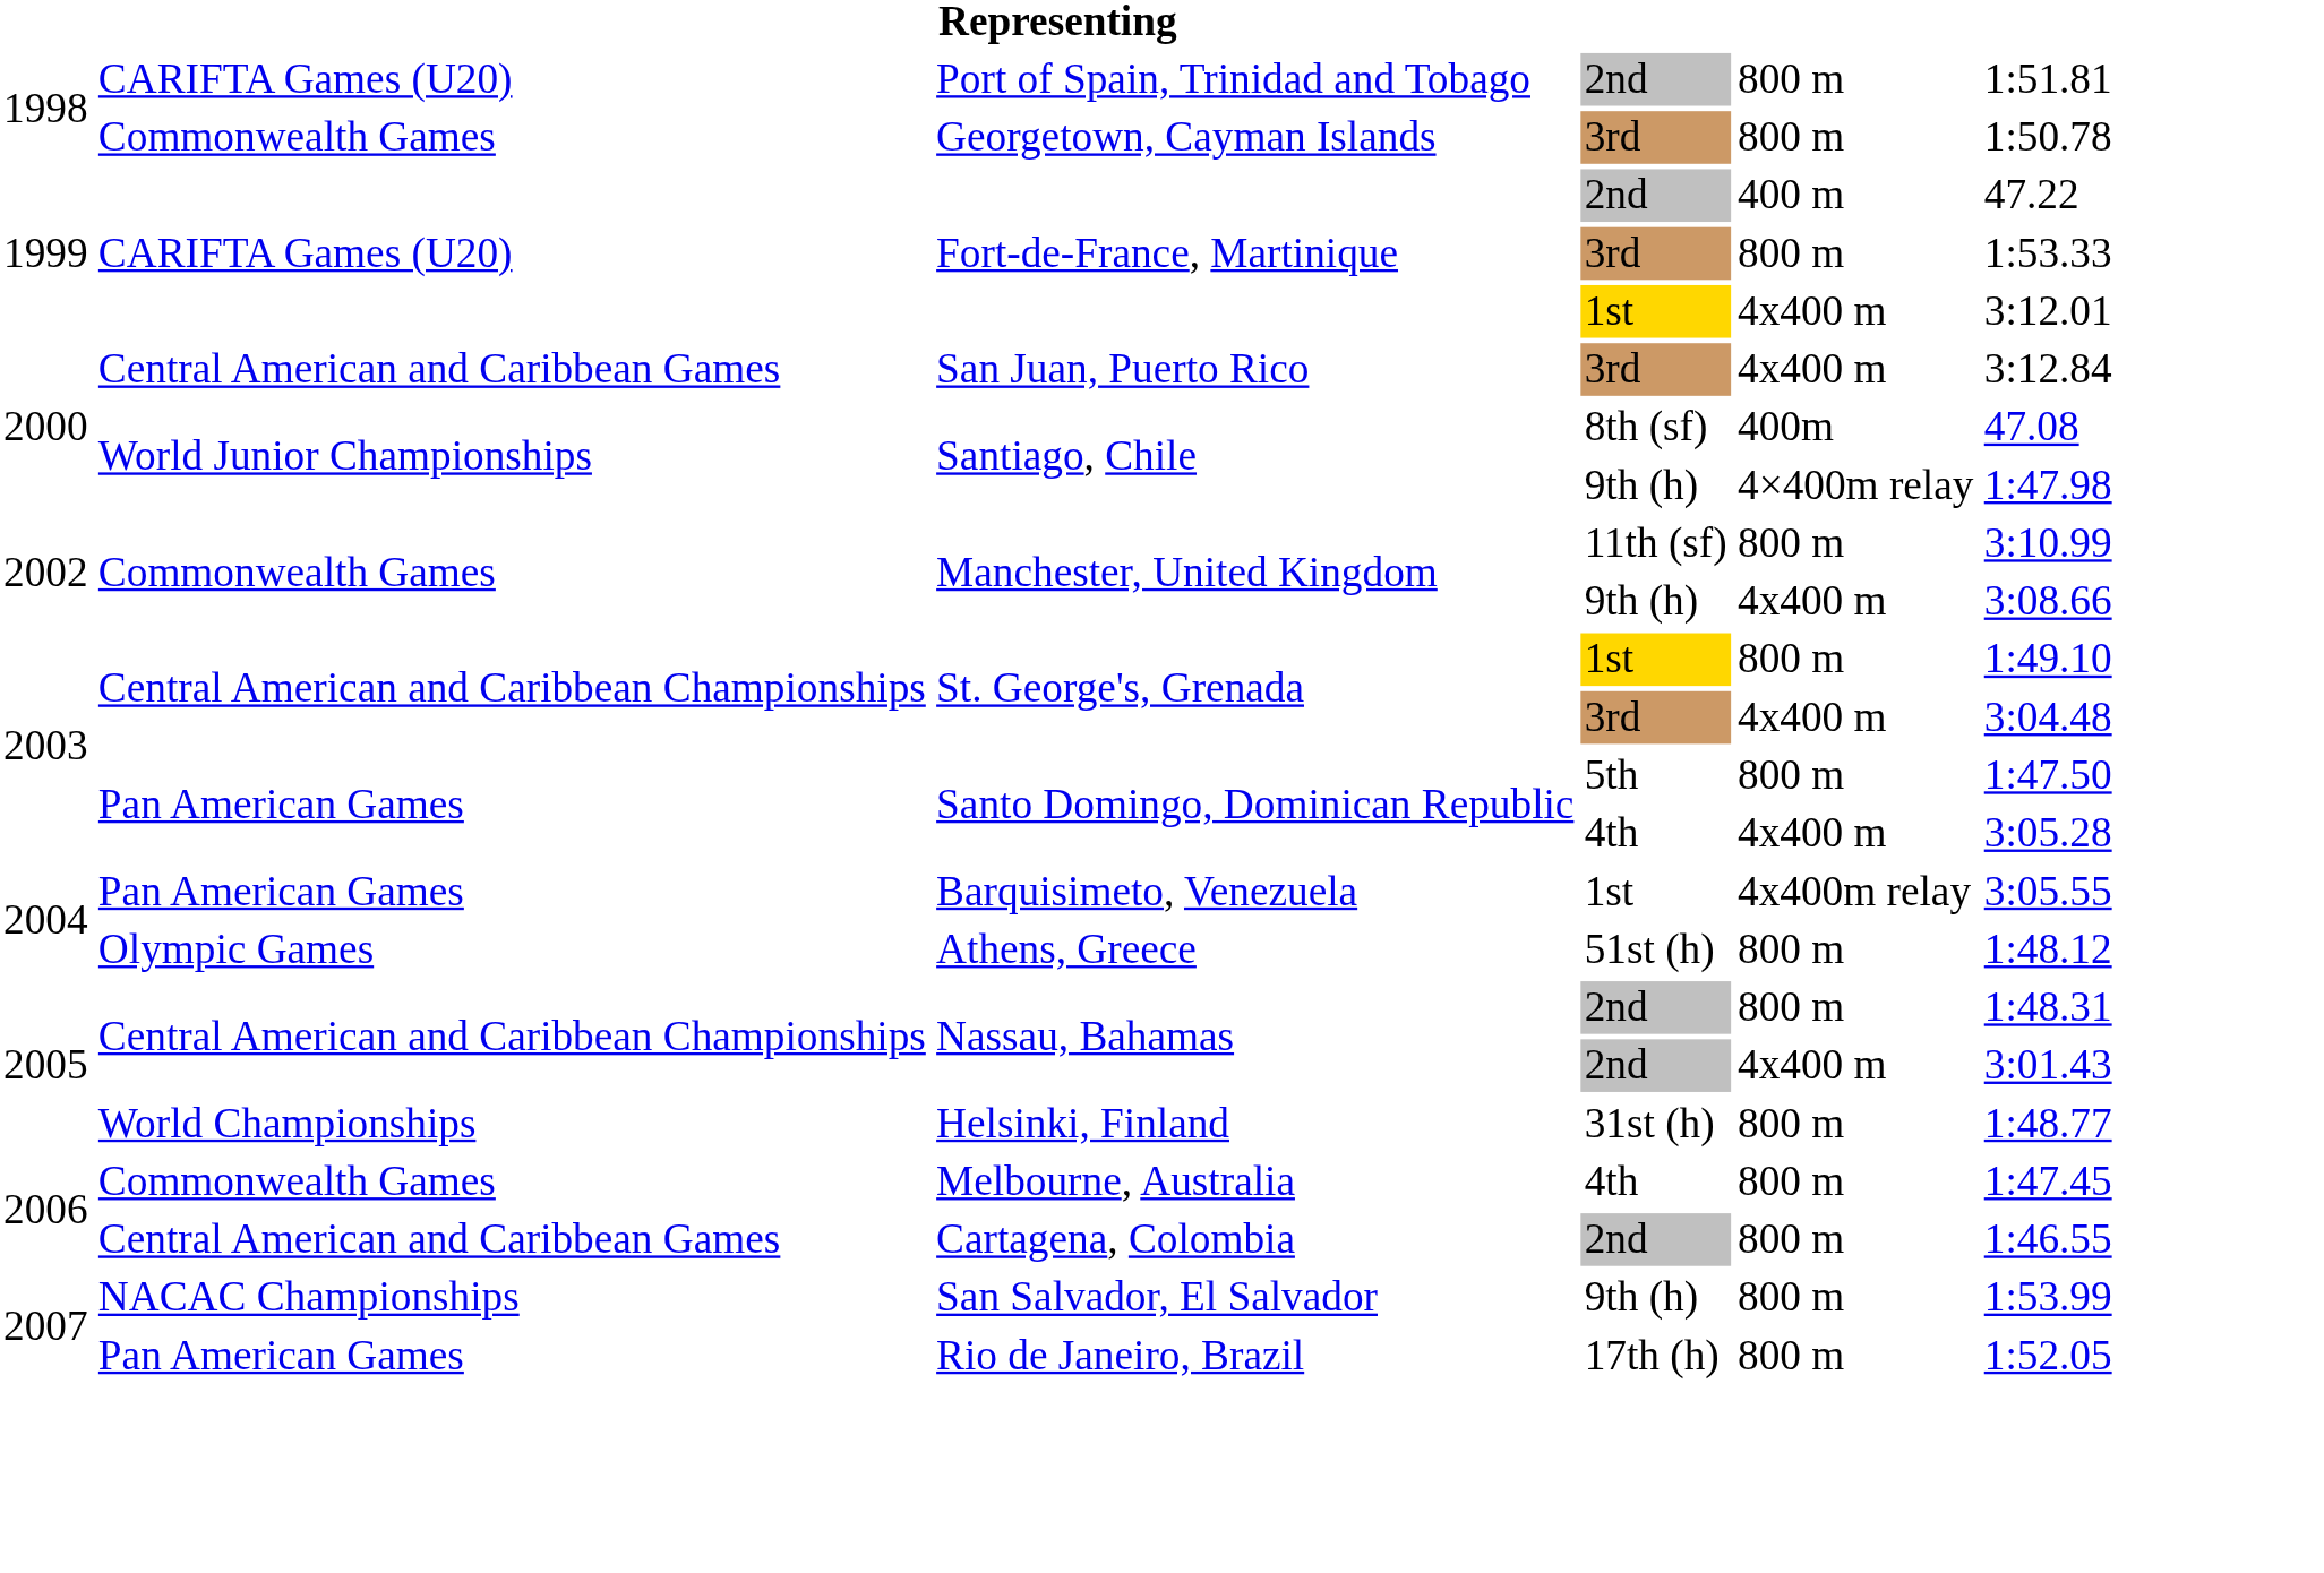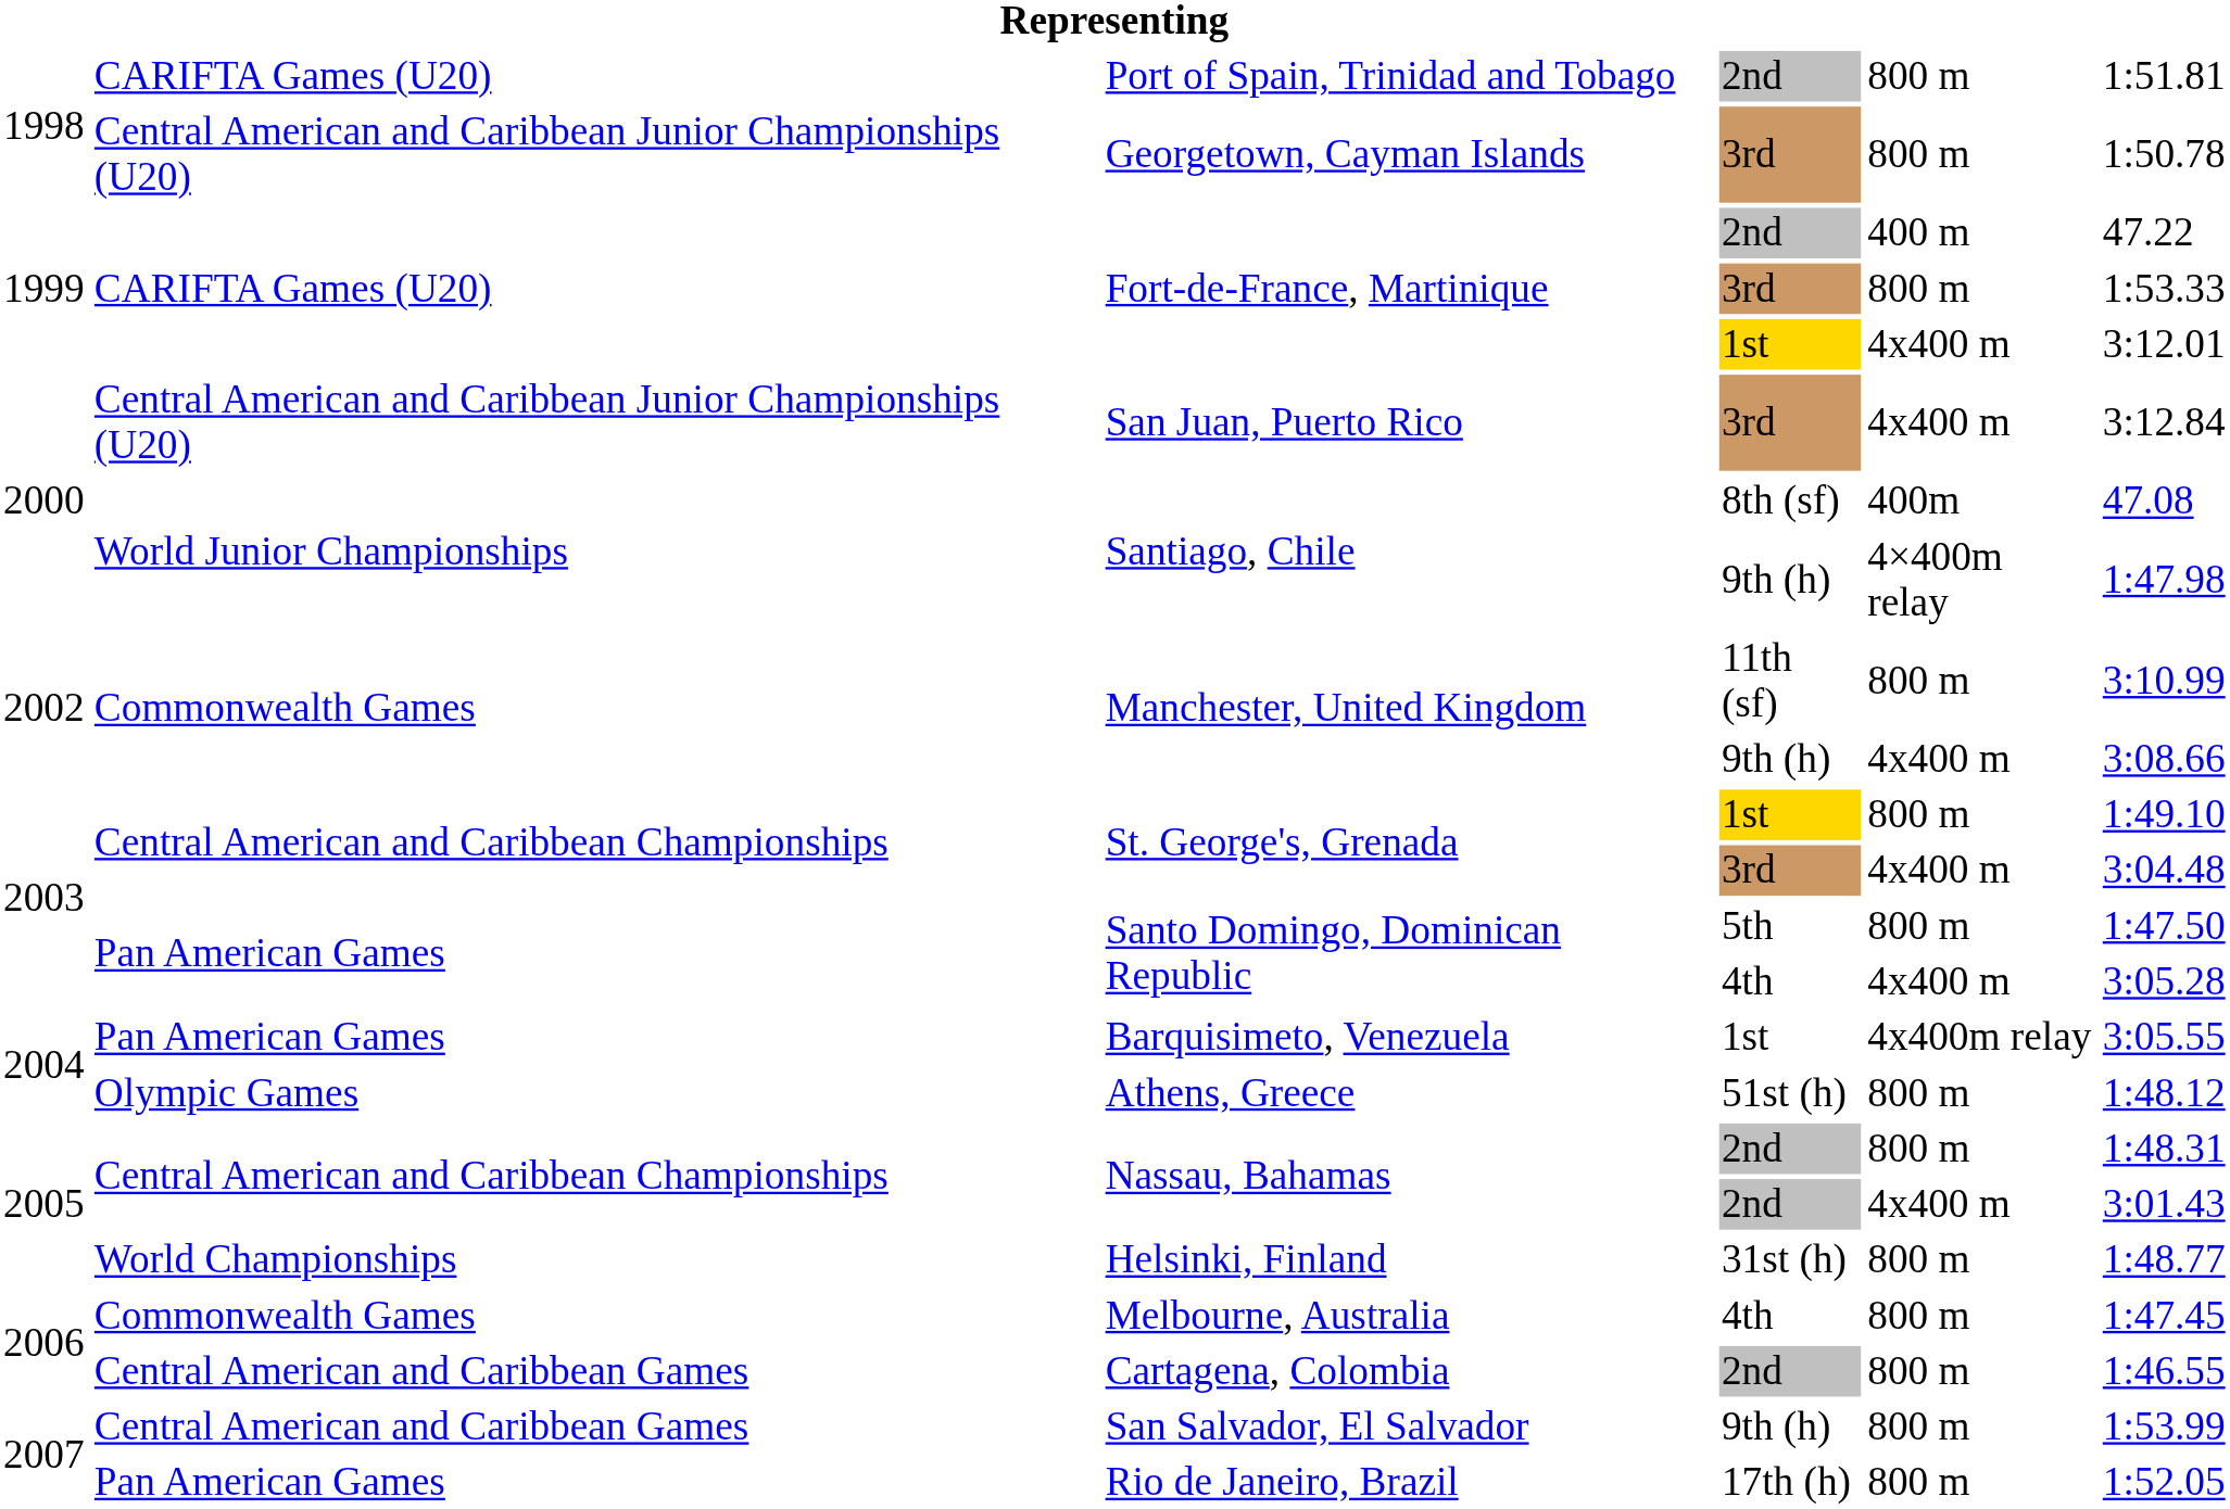Georgetown, Cayman Islands | column 2: Commonwealth Games -> Central American and Caribbean Junior Championships (U20)
San Juan, Puerto Rico | column 2: Central American and Caribbean Games -> Central American and Caribbean Junior Championships (U20)
San Salvador, El Salvador | column 2: NACAC Championships -> Central American and Caribbean Games
